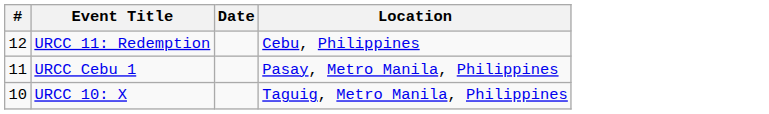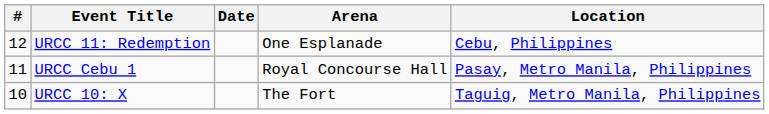+ column: Arena | One Esplanade | Royal Concourse Hall | The Fort
